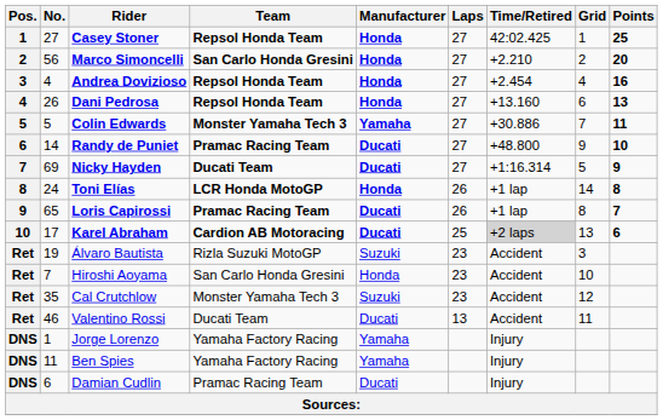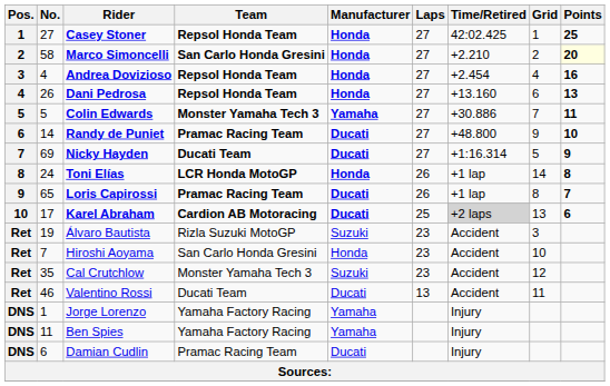Marco Simoncelli | No.: 56 -> 58
Marco Simoncelli | Points: no background -> lightyellow background
